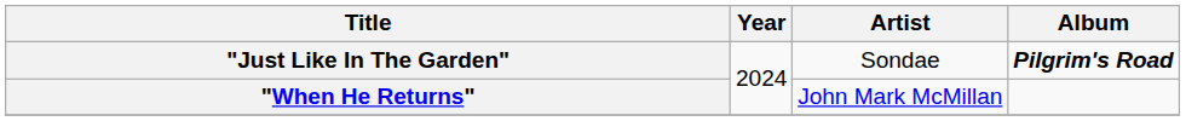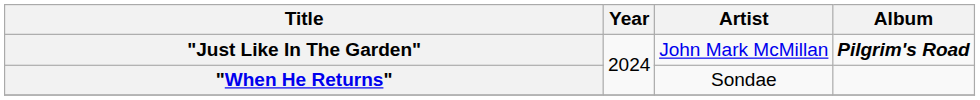"Just Like In The Garden" | Artist: Sondae -> John Mark McMillan
"When He Returns" | Artist: John Mark McMillan -> Sondae
